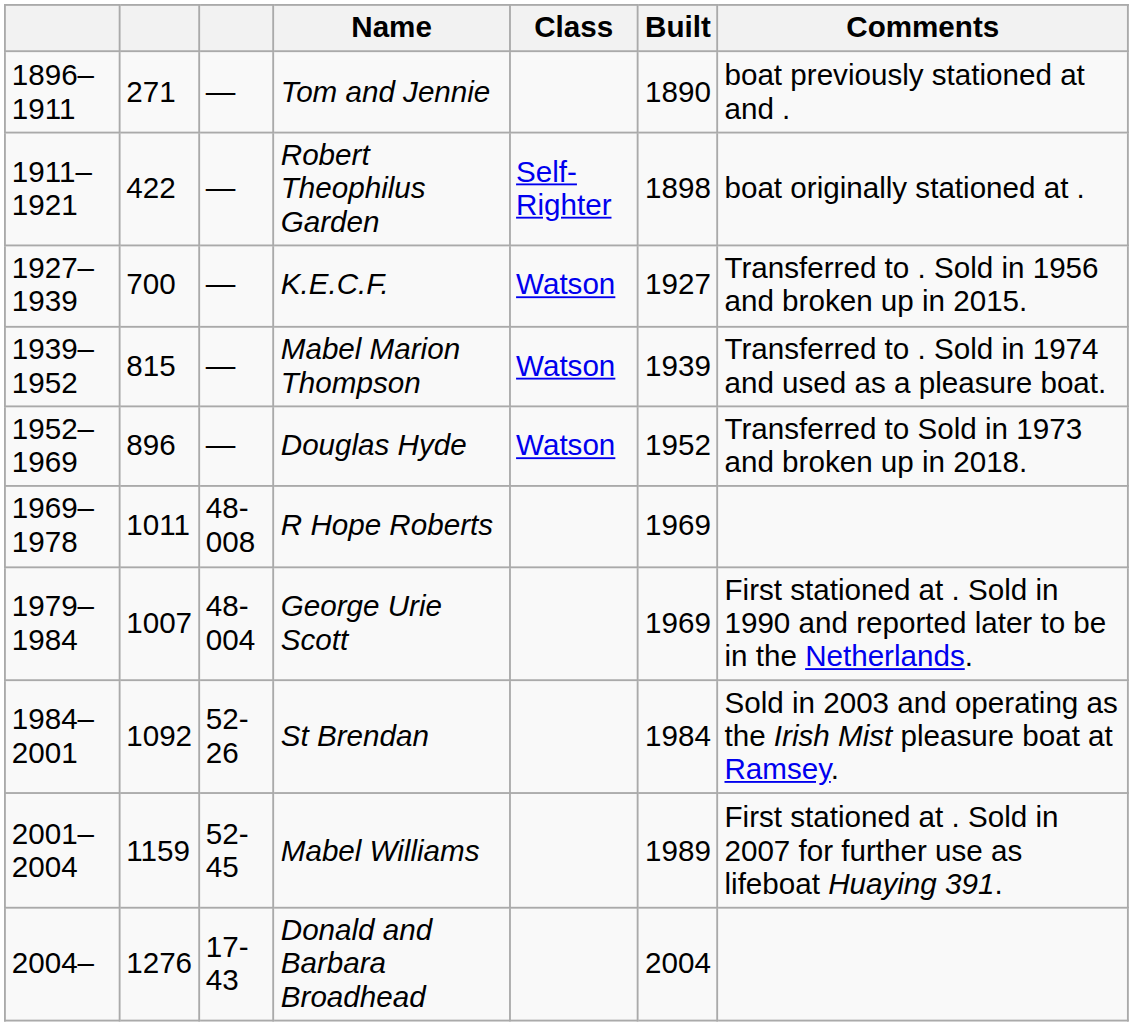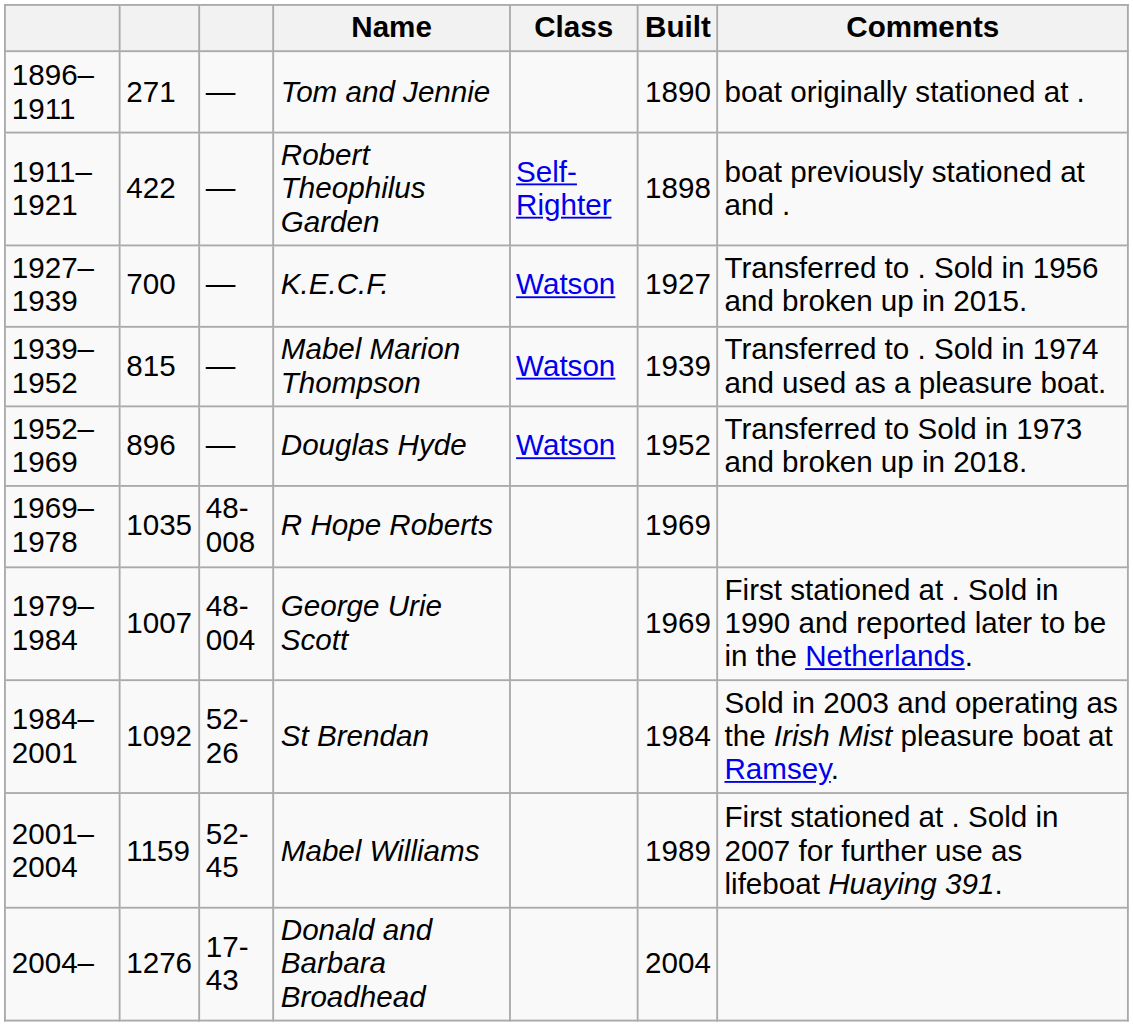Tom and Jennie | Comments: boat previously stationed at and . -> boat originally stationed at .
Robert Theophilus Garden | Comments: boat originally stationed at . -> boat previously stationed at and .
R Hope Roberts | column 2: 1011 -> 1035
